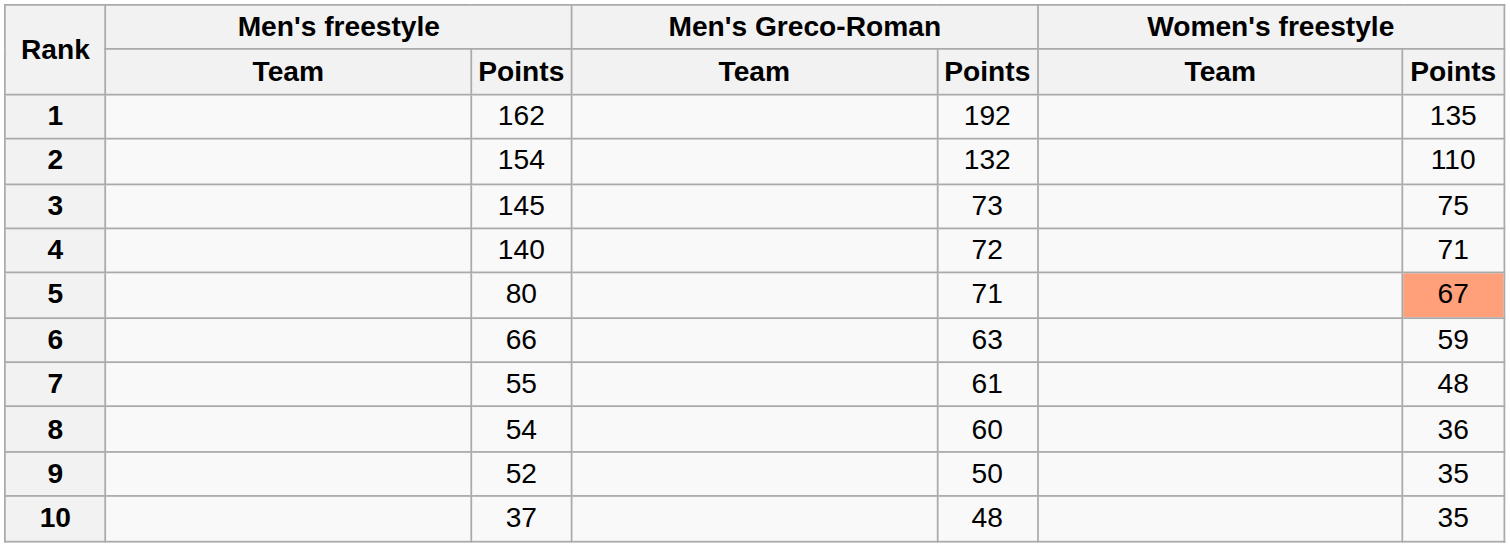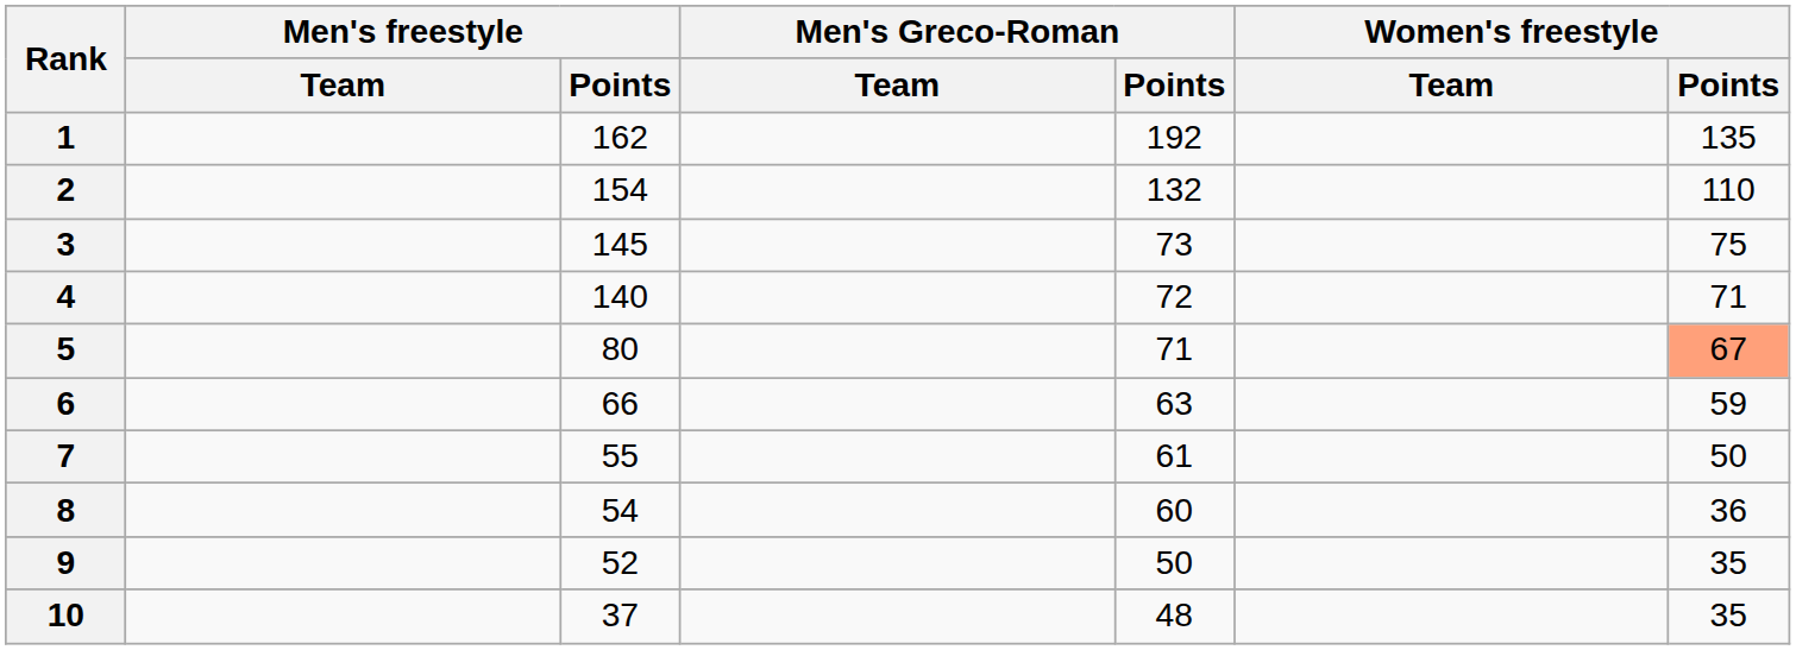7 | Women's freestyle / Points: 48 -> 50
